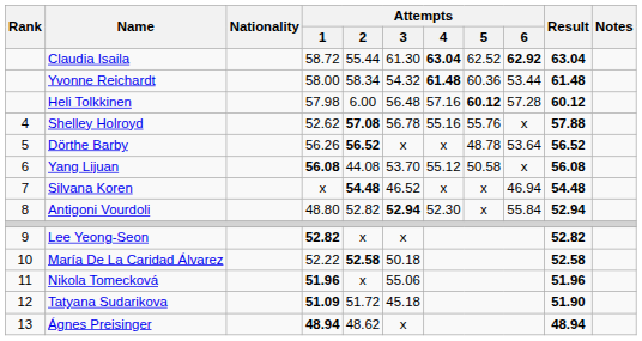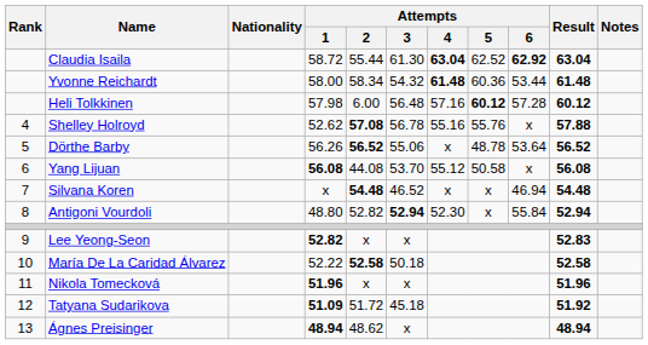Dörthe Barby | Attempts / 3: x -> 55.06
Lee Yeong-Seon | Result: 52.82 -> 52.83
Nikola Tomecková | Attempts / 3: 55.06 -> x
Tatyana Sudarikova | Result: 51.90 -> 51.92
